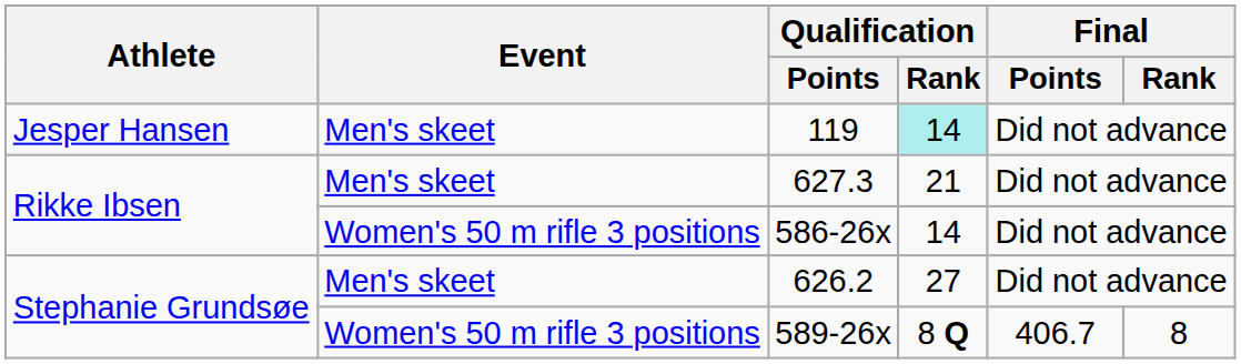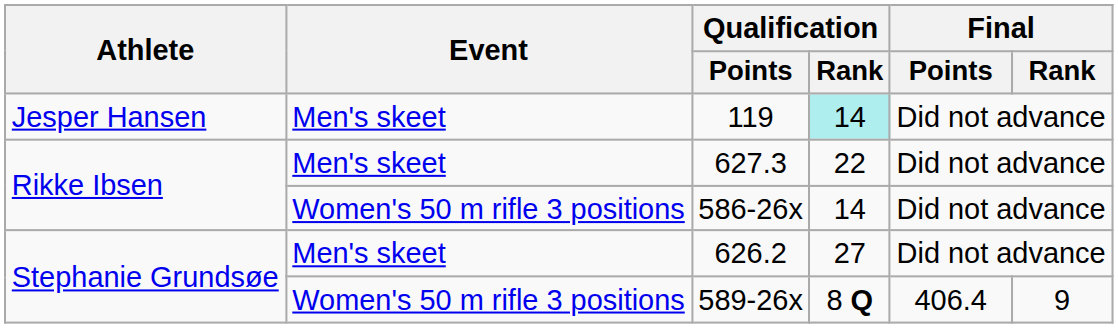627.3 | Qualification / Rank: 21 -> 22
589-26x | Final / Points: 406.7 -> 406.4
589-26x | Final / Rank: 8 -> 9
